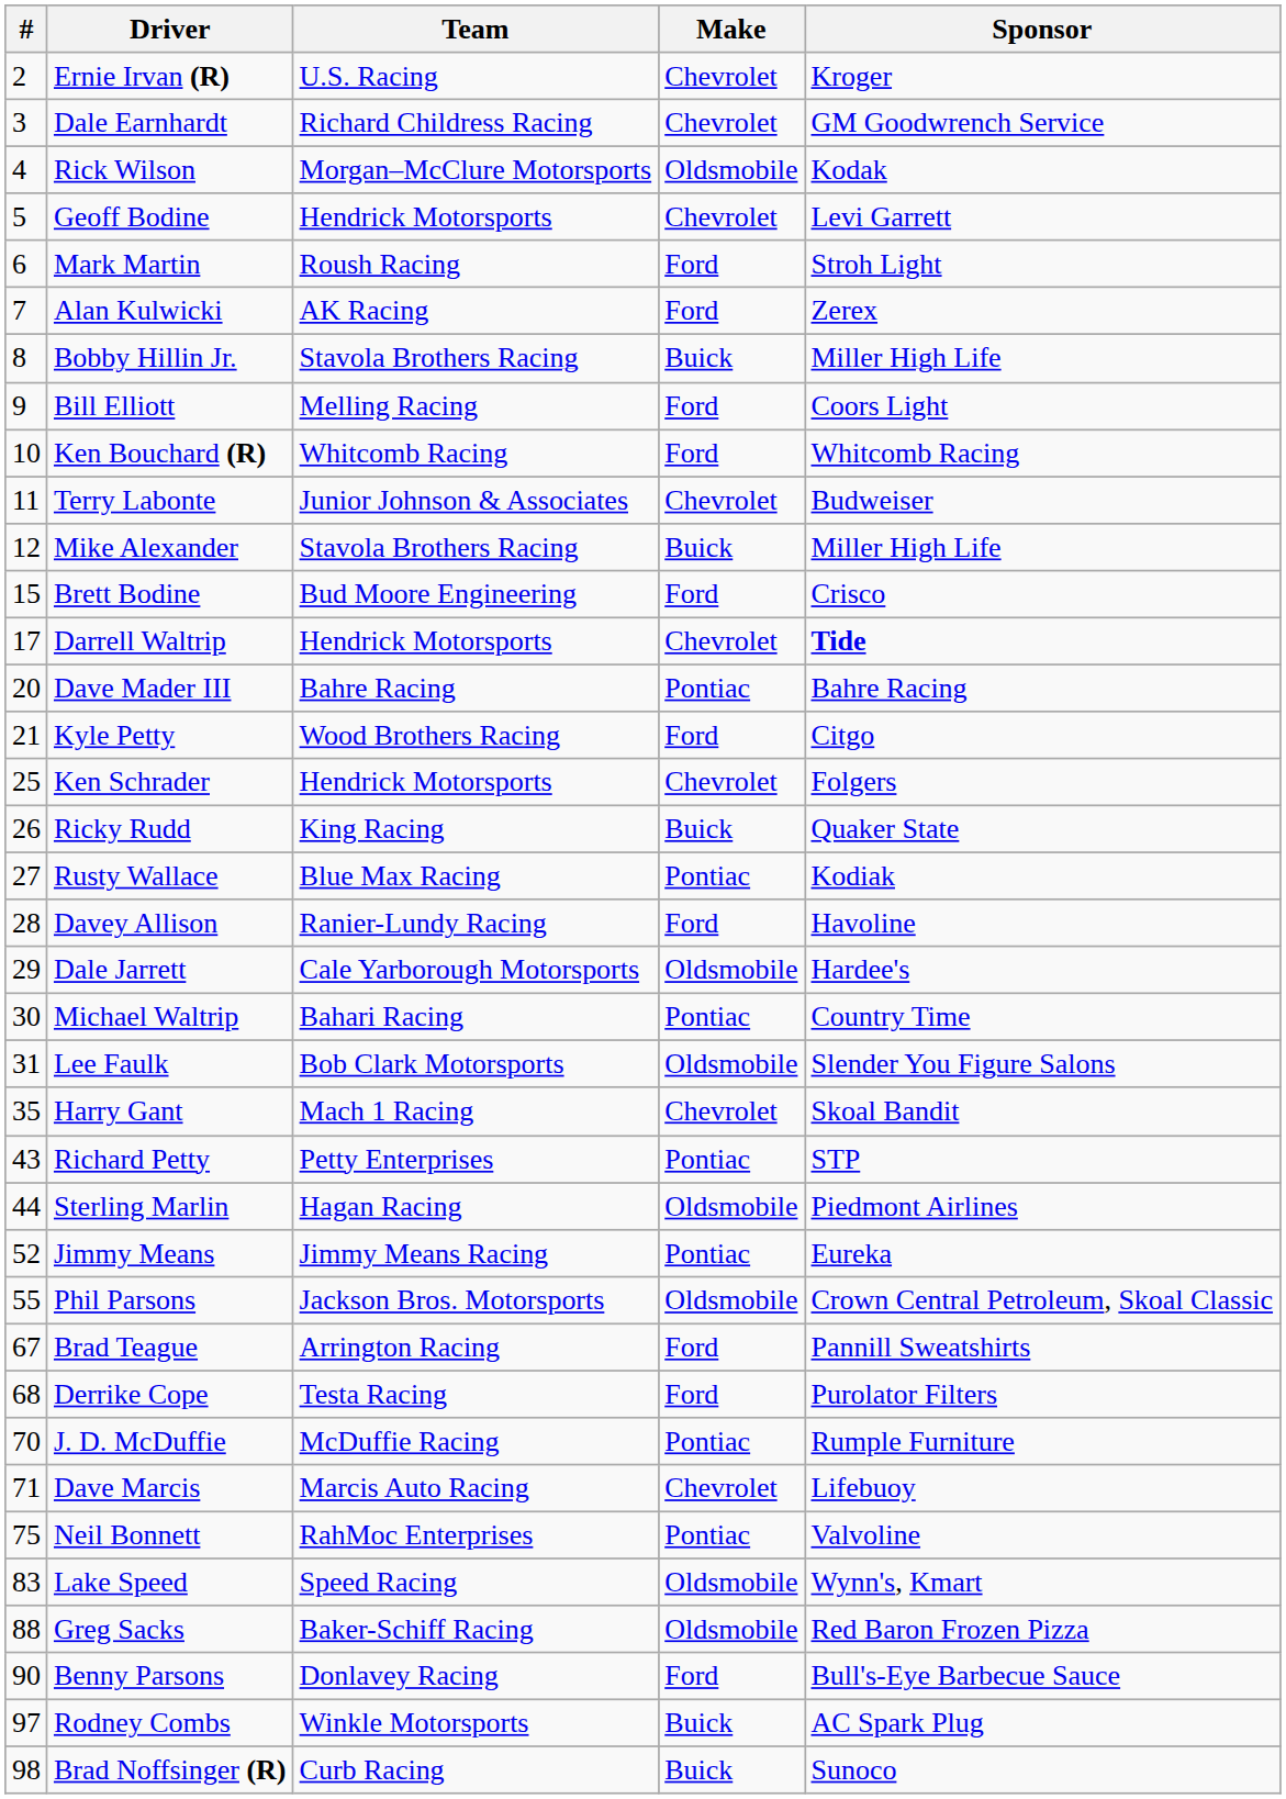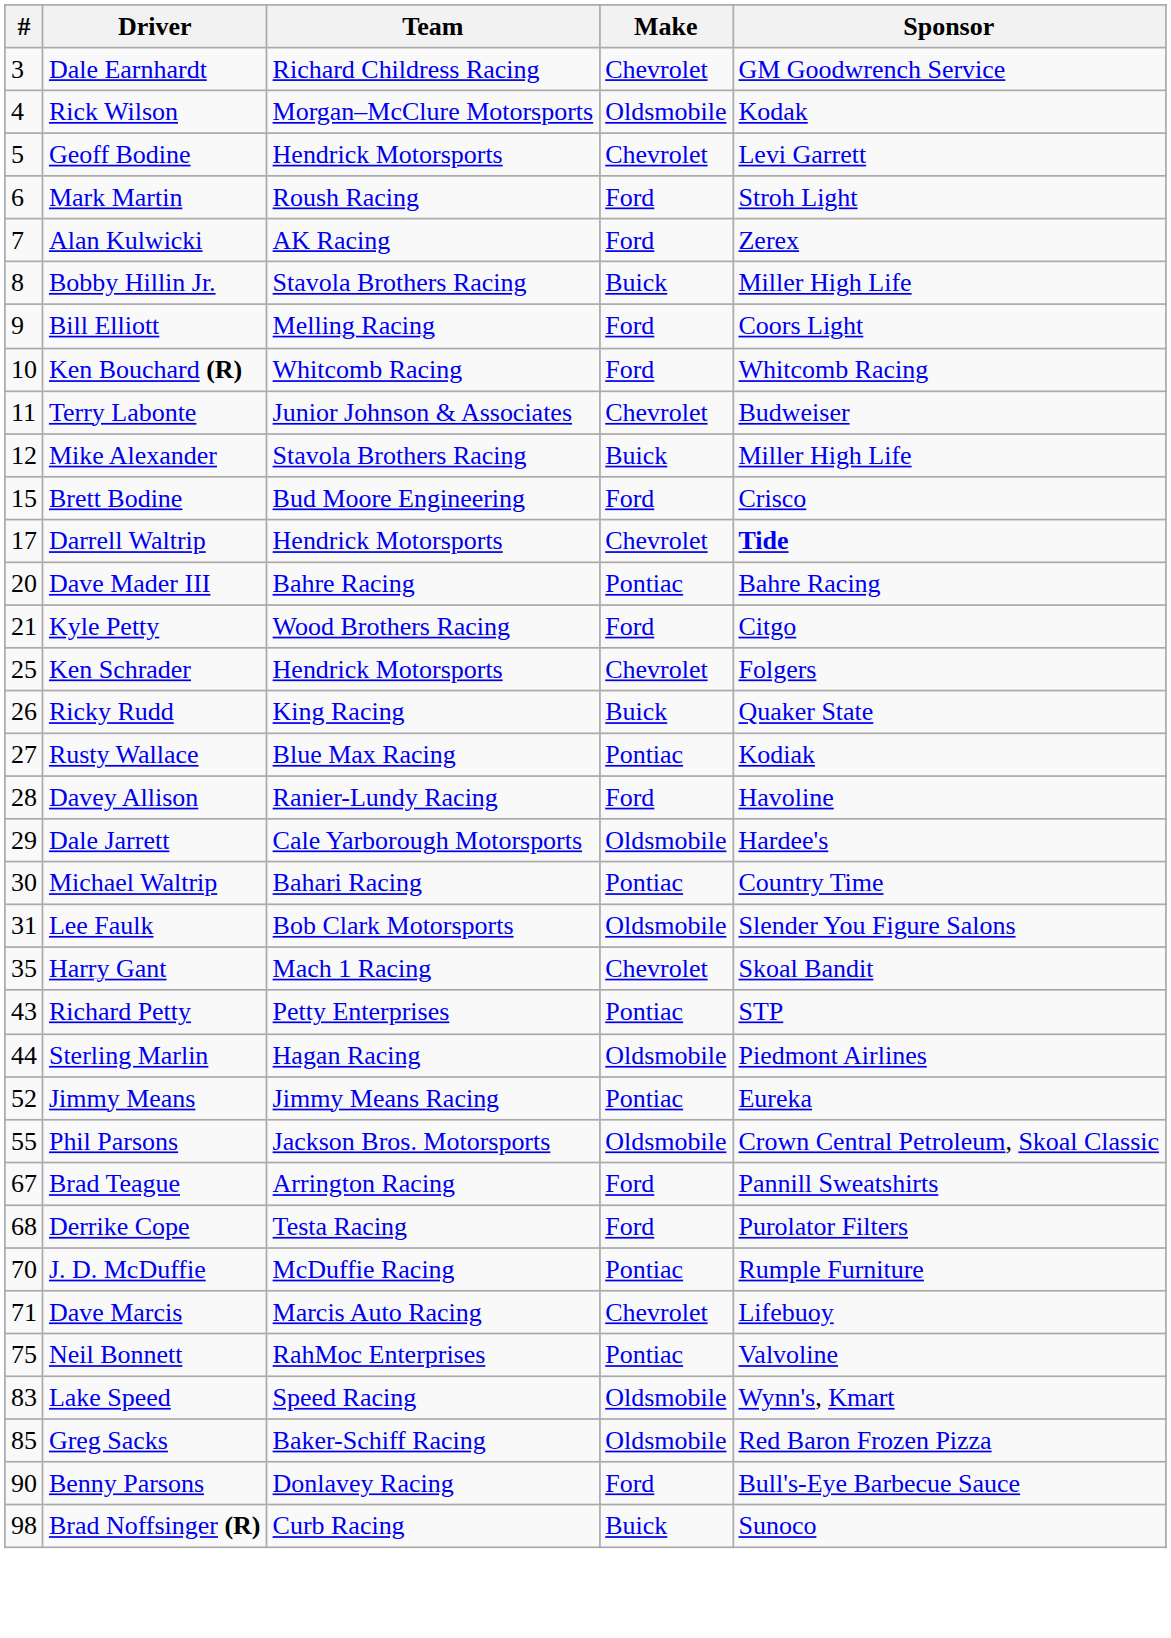- row: 2 | Ernie Irvan (R) | U.S. Racing | Chevrolet | Kroger
Greg Sacks | #: 88 -> 85
- row: 97 | Rodney Combs | Winkle Motorsports | Buick | AC Spark Plug
